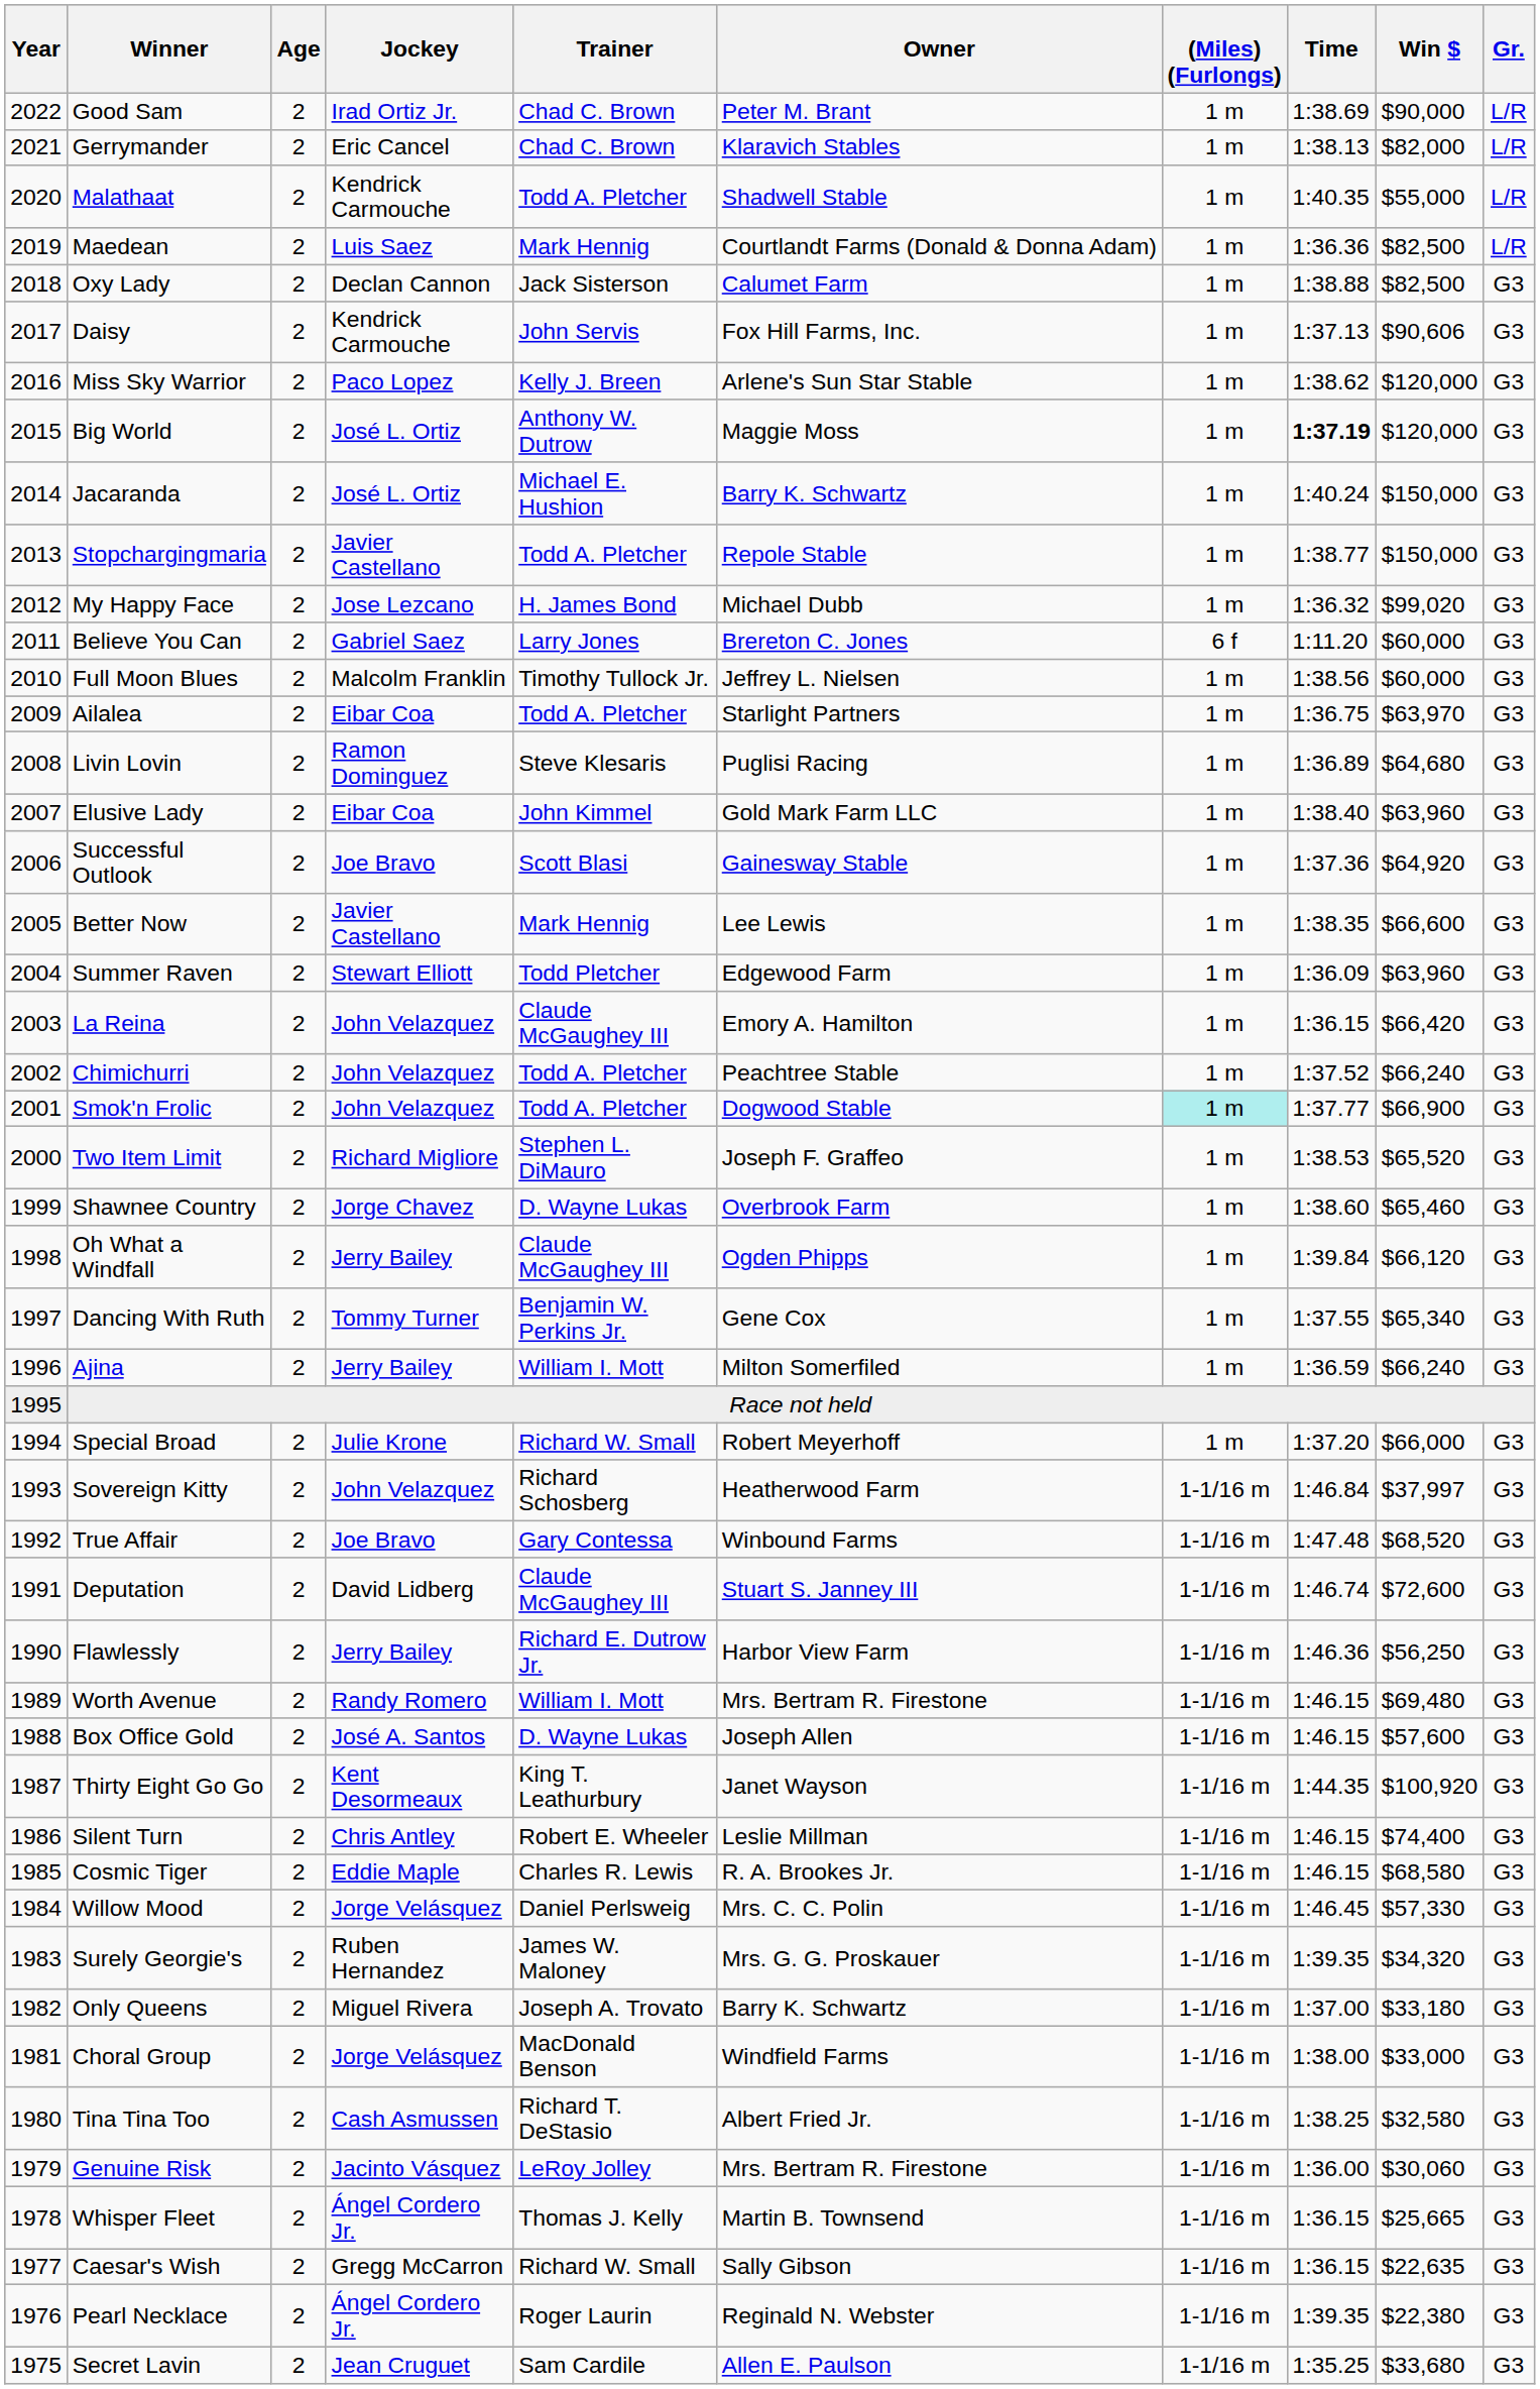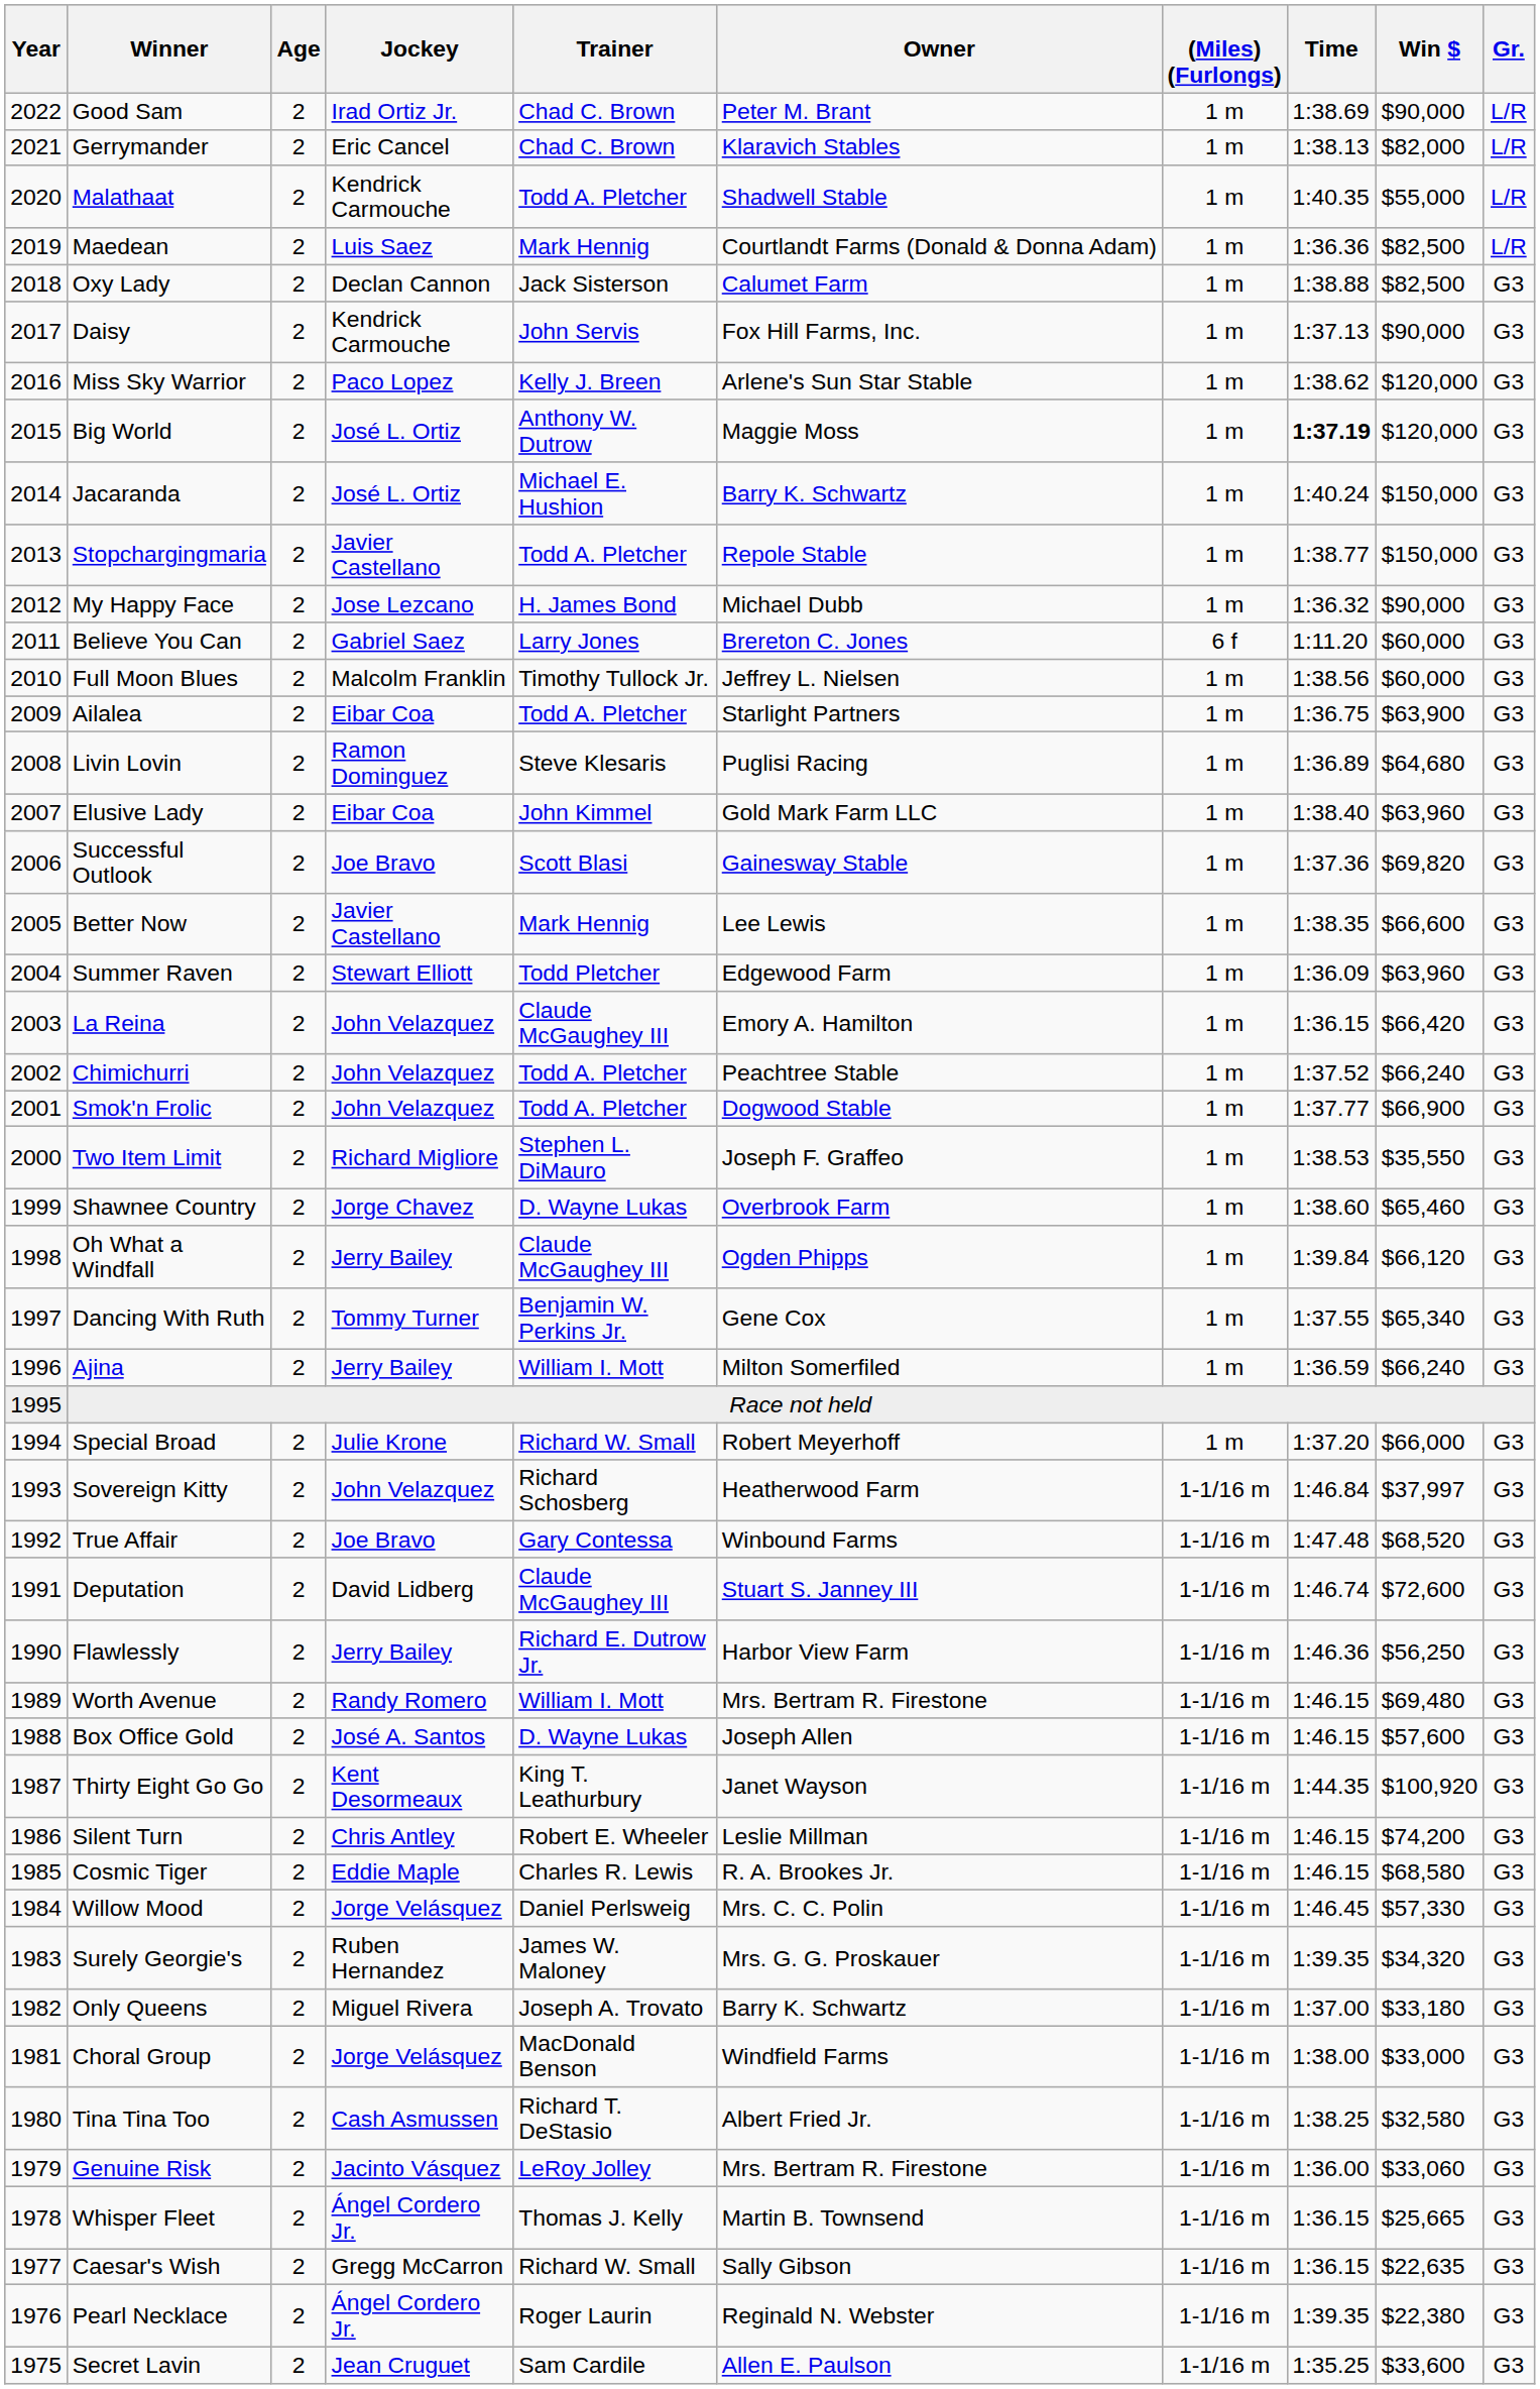Daisy | Win $: $90,606 -> $90,000
My Happy Face | Win $: $99,020 -> $90,000
Ailalea | Win $: $63,970 -> $63,900
Successful Outlook | Win $: $64,920 -> $69,820
Smok'n Frolic | (Miles) (Furlongs): paleturquoise background -> no background
Two Item Limit | Win $: $65,520 -> $35,550
Silent Turn | Win $: $74,400 -> $74,200
Genuine Risk | Win $: $30,060 -> $33,060
Secret Lavin | Win $: $33,680 -> $33,600
